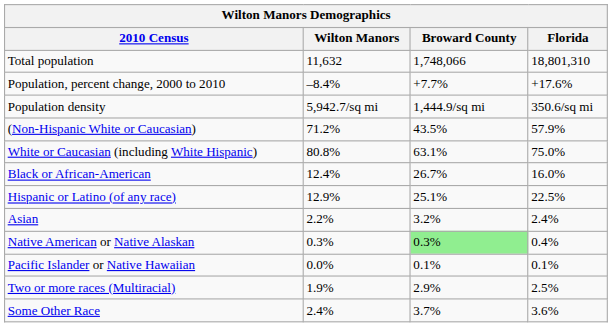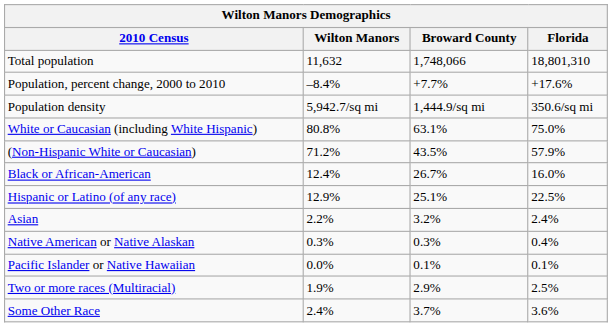rows swapped: White or Caucasian (including White Hispanic) <-> (Non-Hispanic White or Caucasian)
Native American or Native Alaskan | Broward County: lightgreen background -> no background
